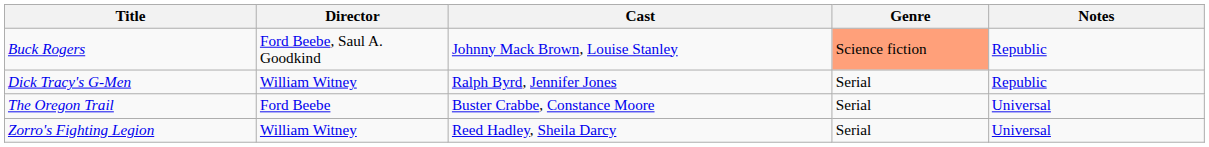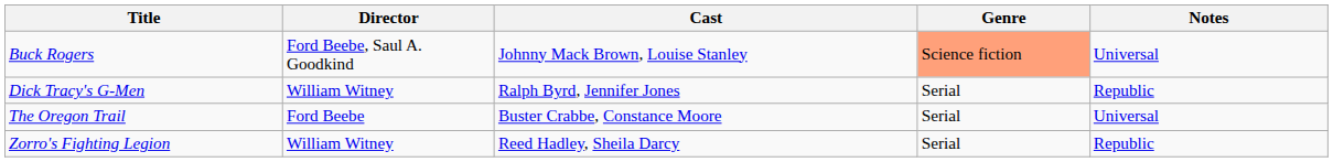Buck Rogers | Notes: Republic -> Universal
Zorro's Fighting Legion | Notes: Universal -> Republic
